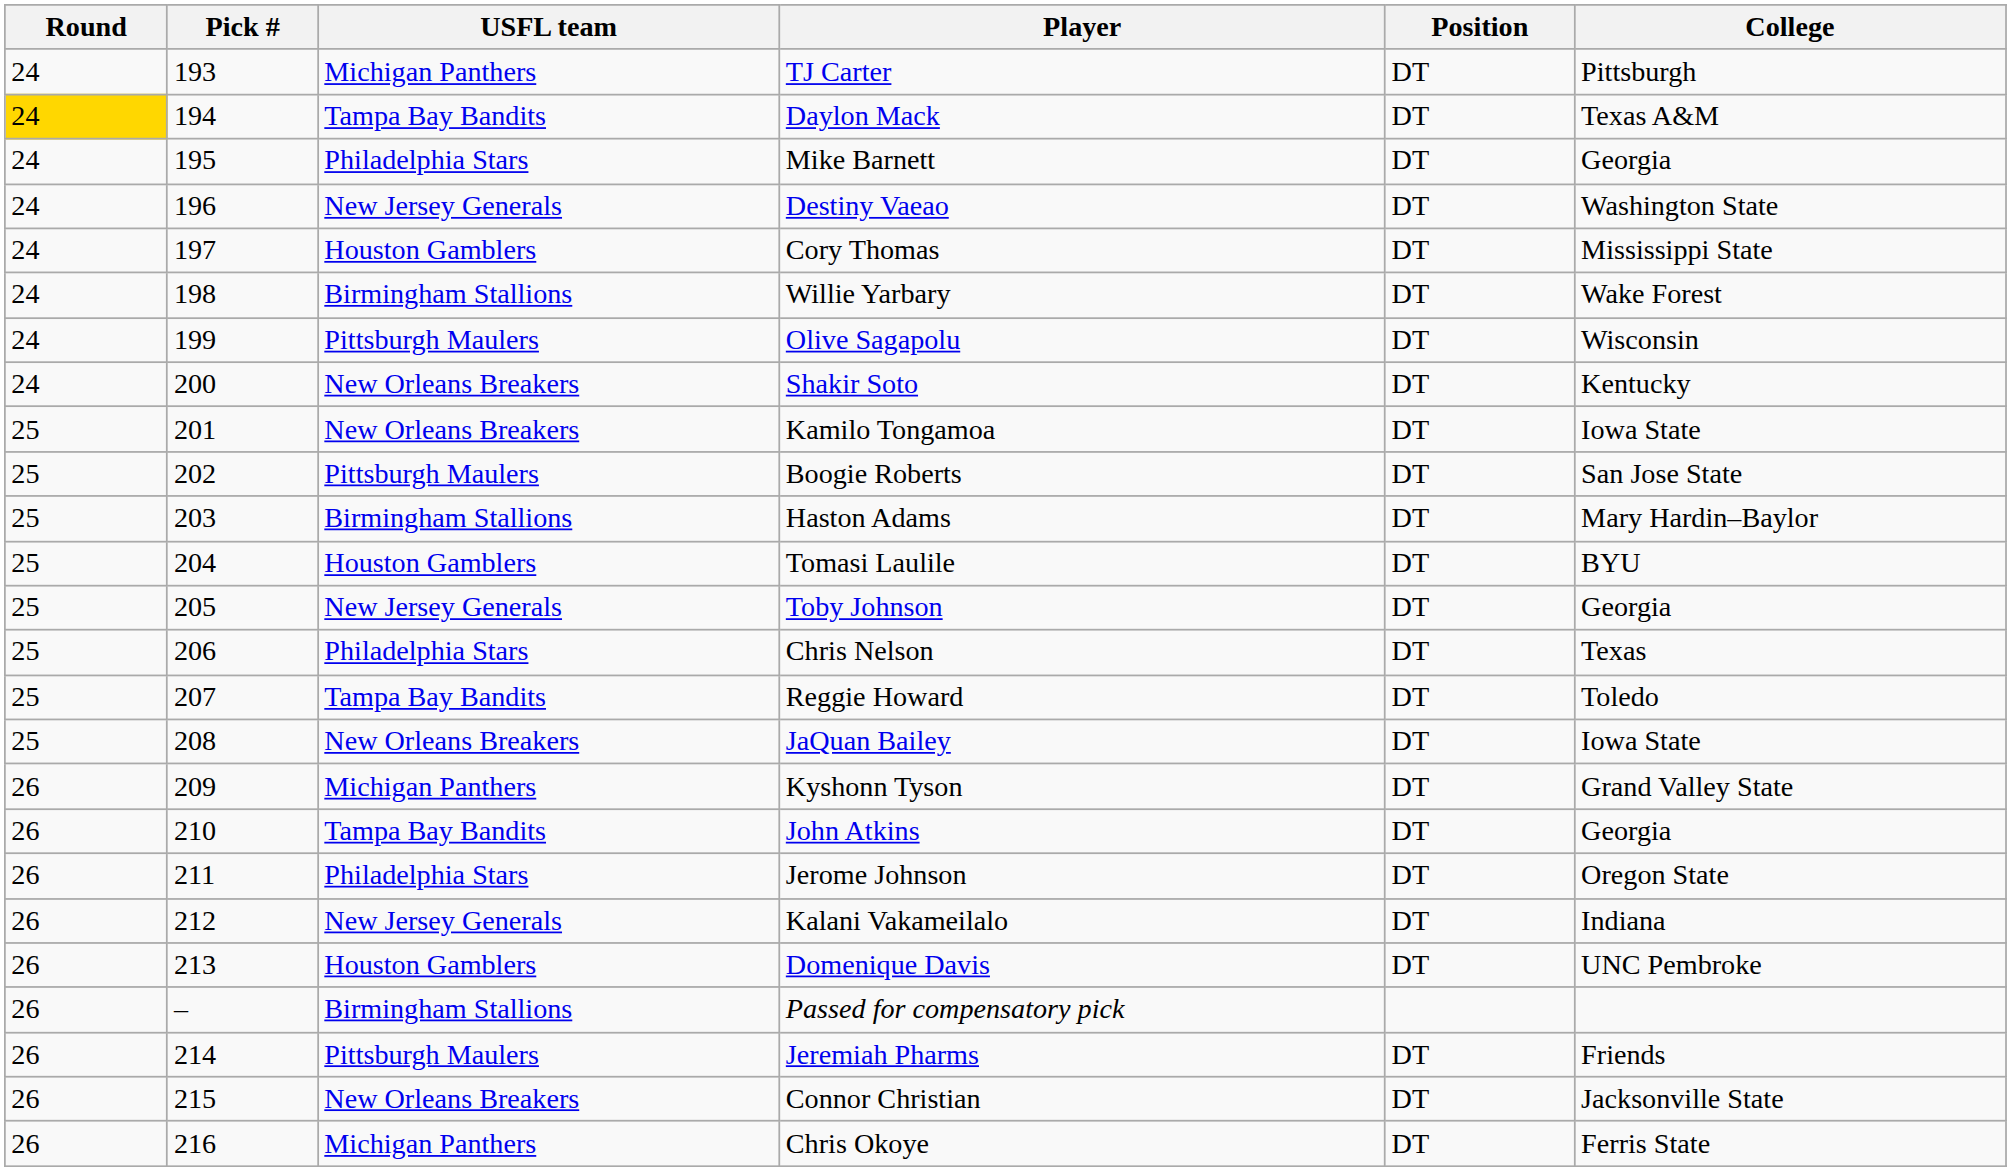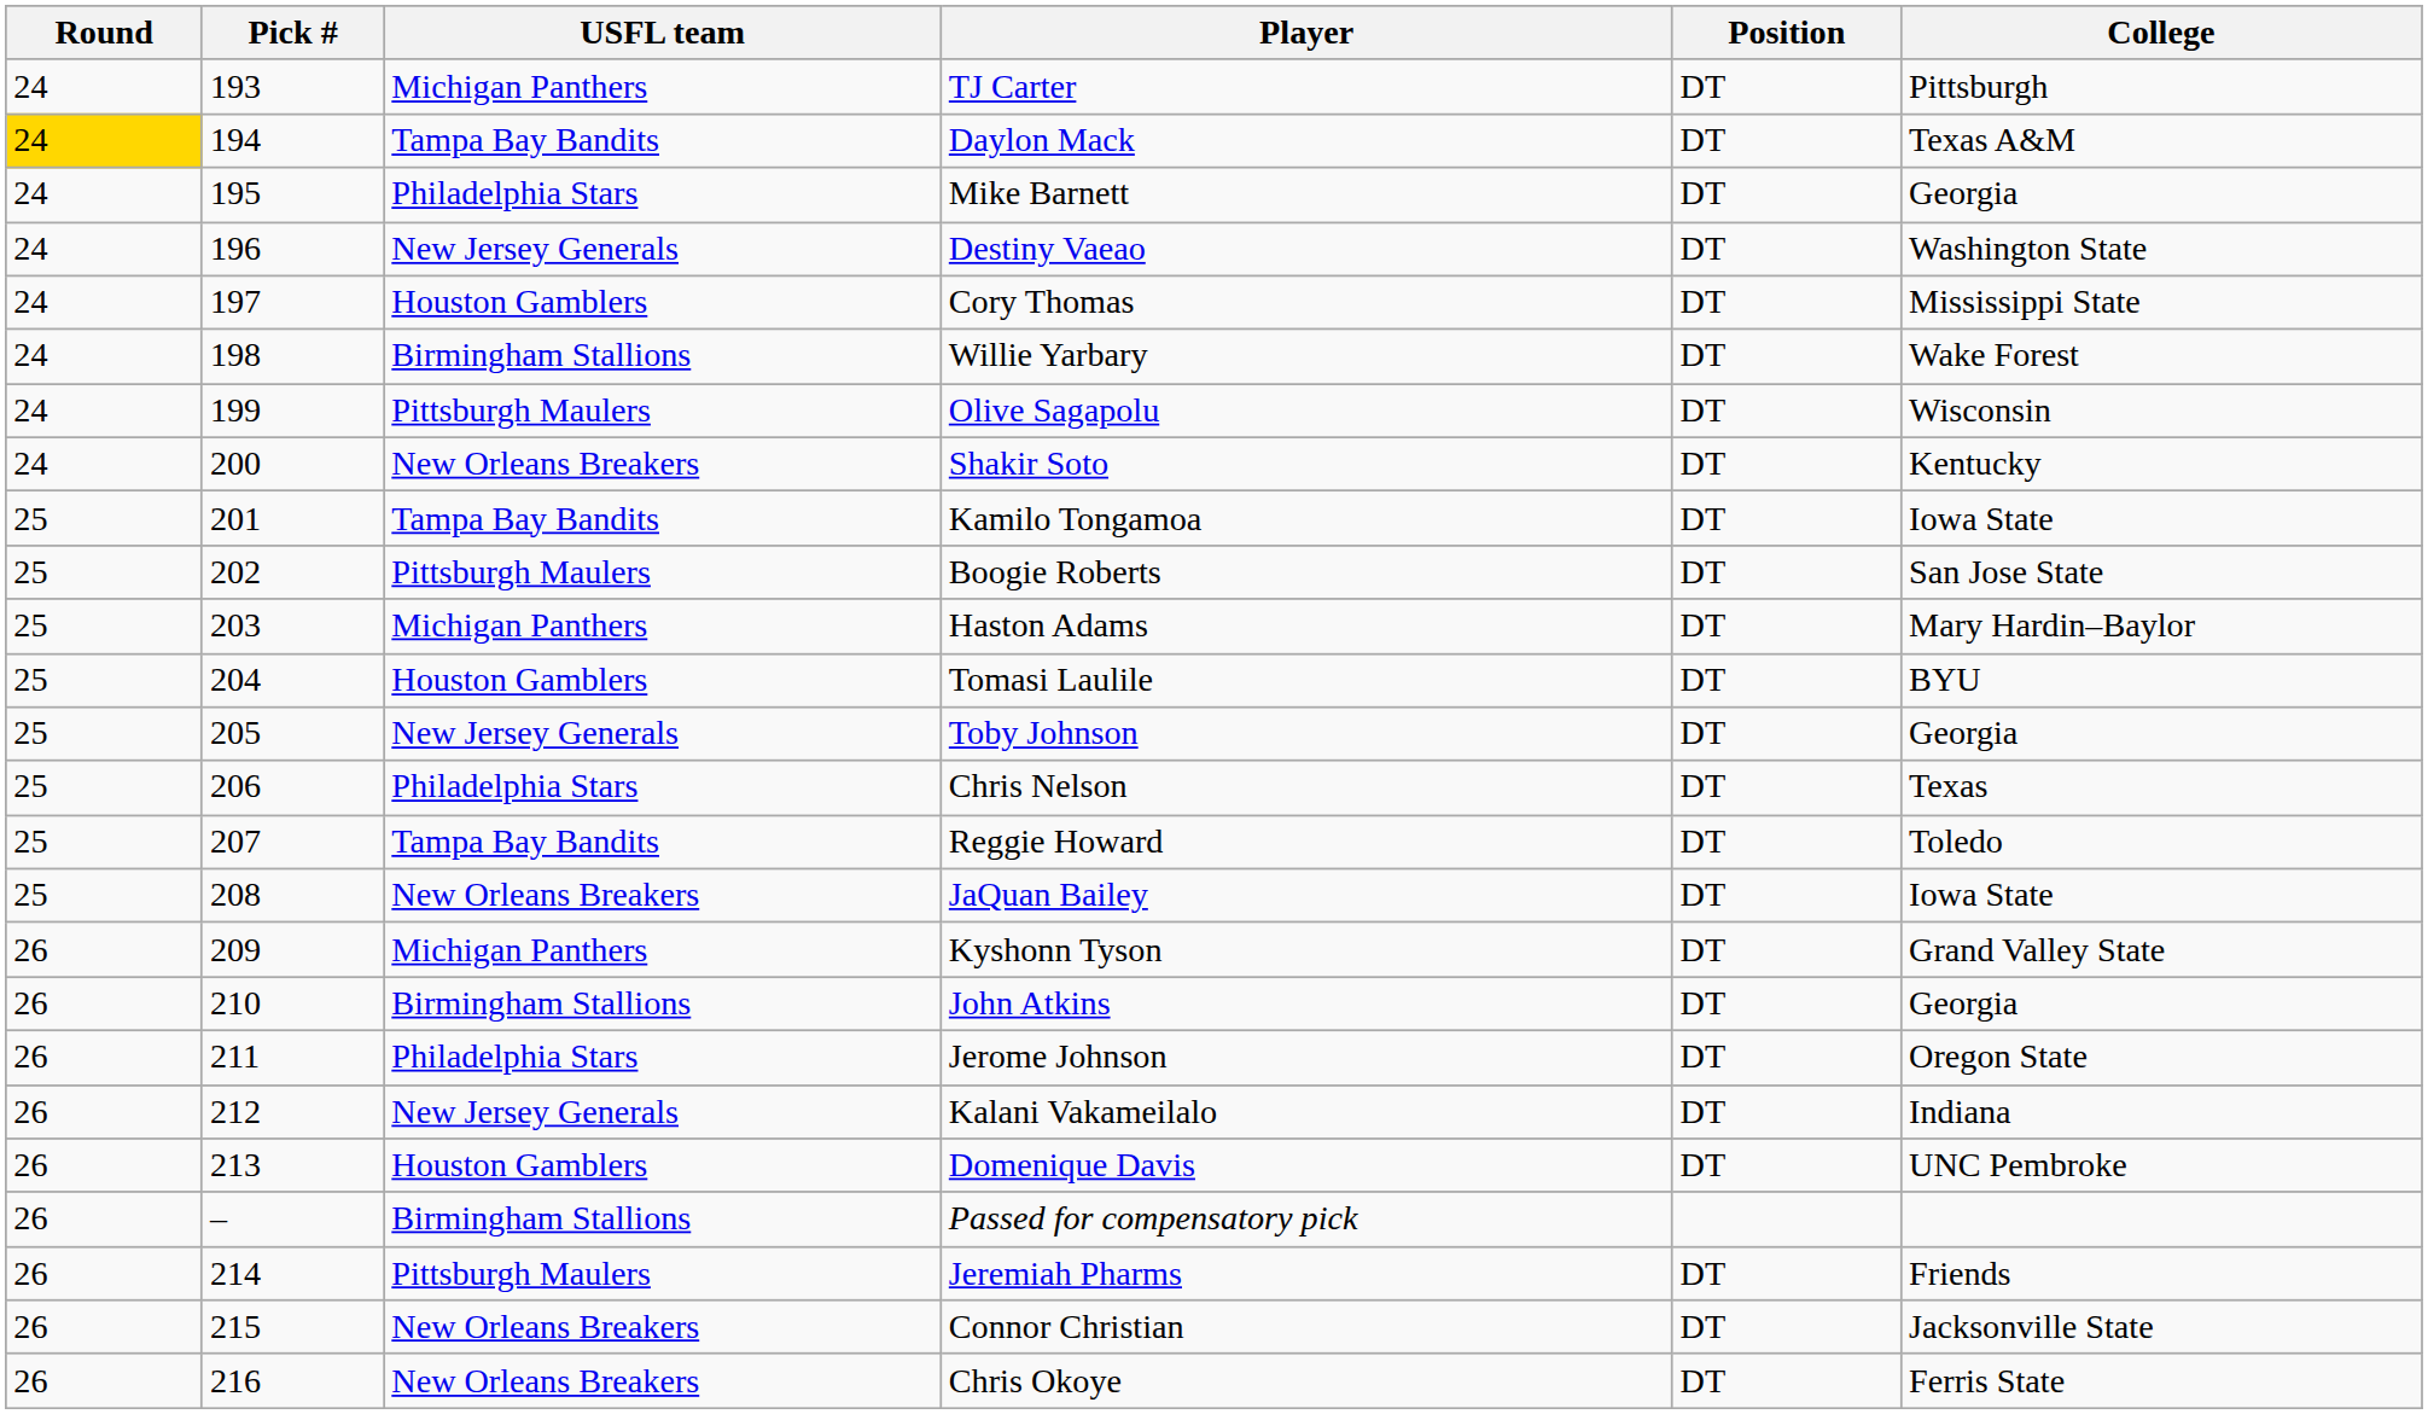Kamilo Tongamoa | USFL team: New Orleans Breakers -> Tampa Bay Bandits
Haston Adams | USFL team: Birmingham Stallions -> Michigan Panthers
John Atkins | USFL team: Tampa Bay Bandits -> Birmingham Stallions
Chris Okoye | USFL team: Michigan Panthers -> New Orleans Breakers
